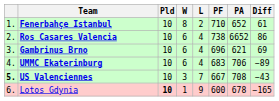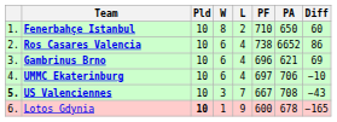Fenerbahçe Istanbul | PA: 652 -> 650
Fenerbahçe Istanbul | Diff: 61 -> 60
UMMC Ekaterinburg | PF: 683 -> 697
UMMC Ekaterinburg | Diff: −89 -> −10
